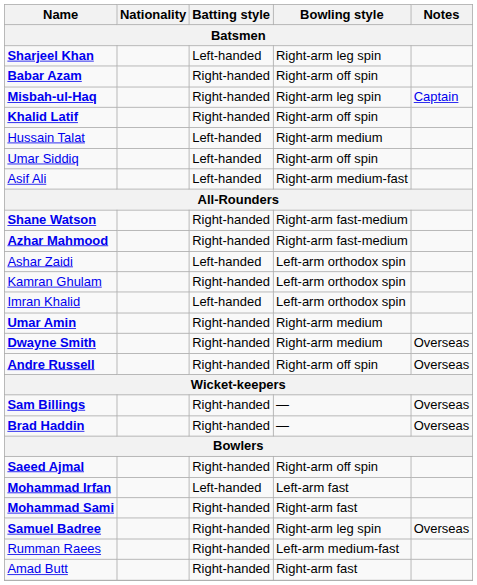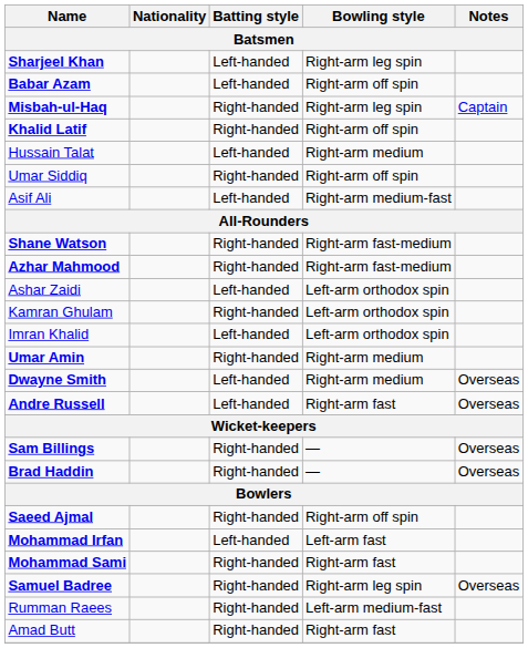Babar Azam | Batting style: Right-handed -> Left-handed
Umar Siddiq | Batting style: Left-handed -> Right-handed
Dwayne Smith | Batting style: Right-handed -> Left-handed
Andre Russell | Batting style: Right-handed -> Left-handed
Andre Russell | Bowling style: Right-arm off spin -> Right-arm fast
